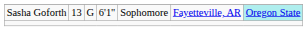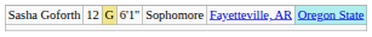Sasha Goforth | column 2: 13 -> 12
Sasha Goforth | column 3: no background -> khaki background
